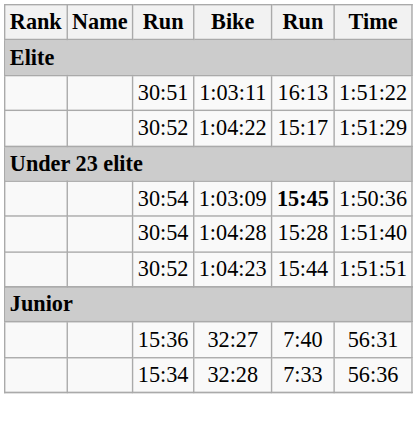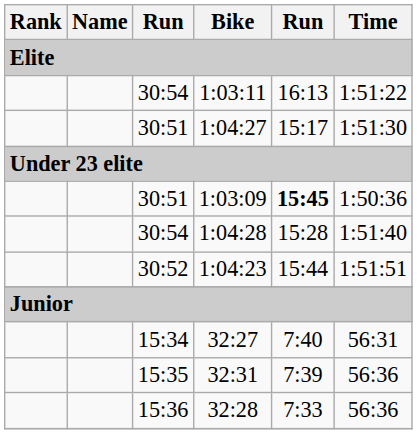1:03:11 | column 3: 30:51 -> 30:54
- row: 30:52 | 1:04:22 | 15:17 | 1:51:29
+ row: 30:51 | 1:04:27 | 15:17 | 1:51:30
1:03:09 | column 3: 30:54 -> 30:51
32:27 | column 3: 15:36 -> 15:34
+ row: 15:35 | 32:31 | 7:39 | 56:36
32:28 | column 3: 15:34 -> 15:36
